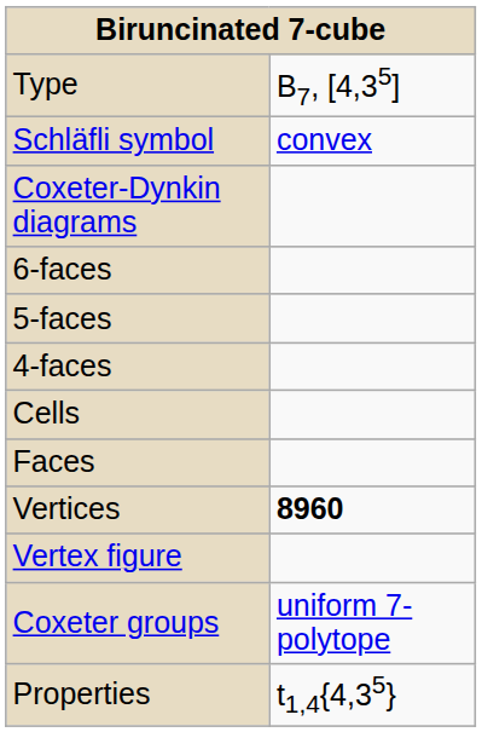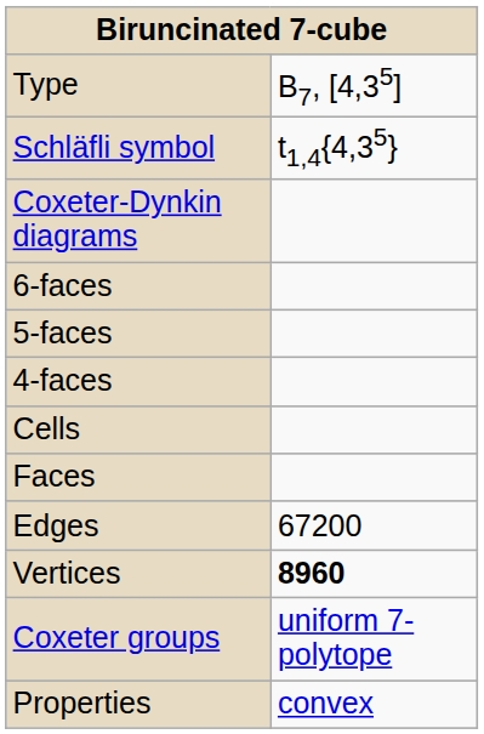Schläfli symbol | column 2: convex -> t1,4{4,35}
+ row: Edges | 67200
- row: Vertex figure
Properties | column 2: t1,4{4,35} -> convex
